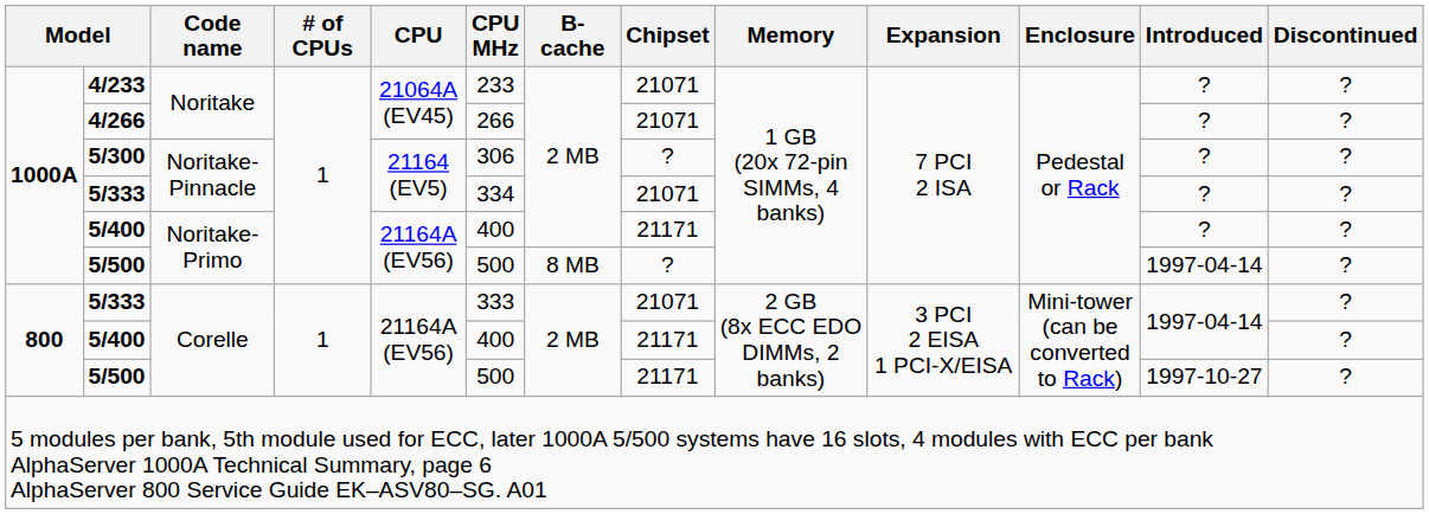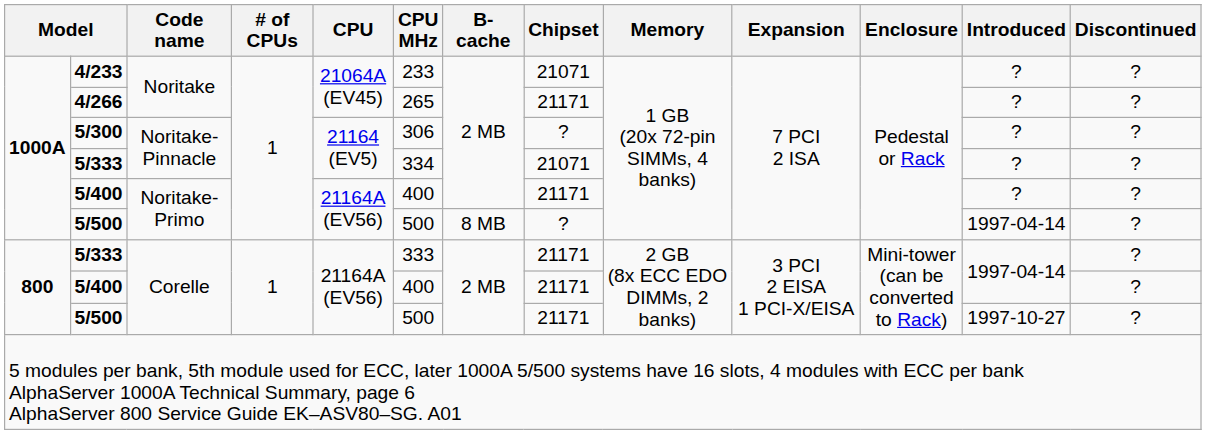4/266 | CPU MHz: 266 -> 265
4/266 | Chipset: 21071 -> 21171
5/333 / Corelle | Chipset: 21071 -> 21171
